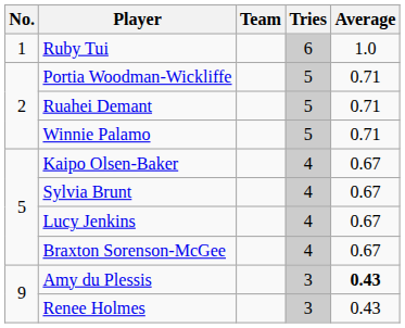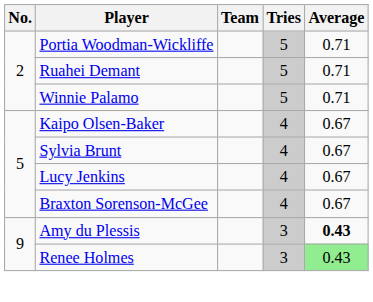- row: 1 | Ruby Tui | 6 | 1.0
Renee Holmes | Average: no background -> lightgreen background
